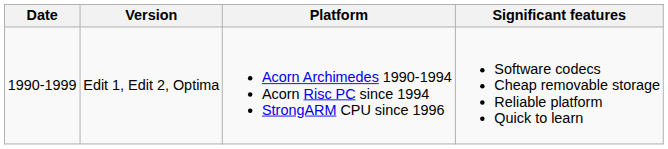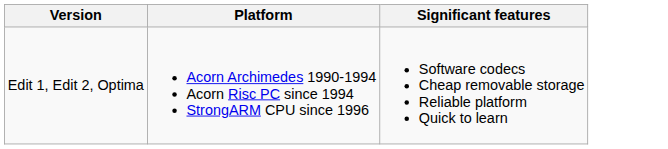- column: Date | 1990-1999
